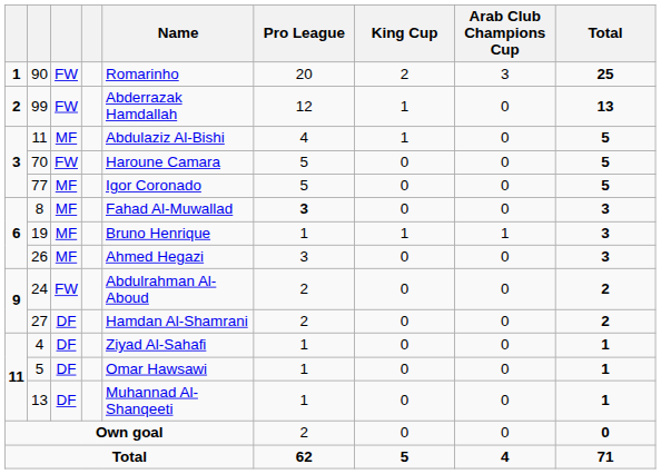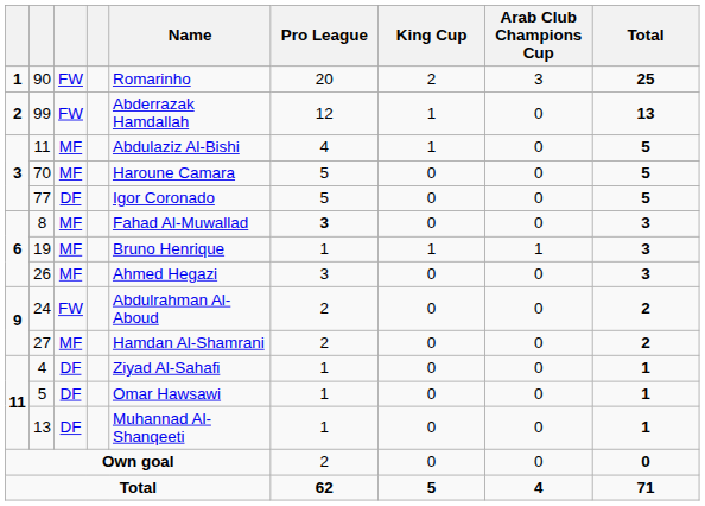70 | column 3: FW -> MF
77 | column 3: MF -> DF
27 | column 3: DF -> MF
